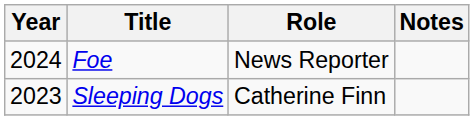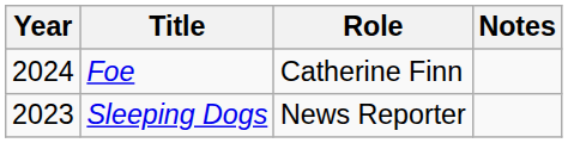Foe | Role: News Reporter -> Catherine Finn
Sleeping Dogs | Role: Catherine Finn -> News Reporter
